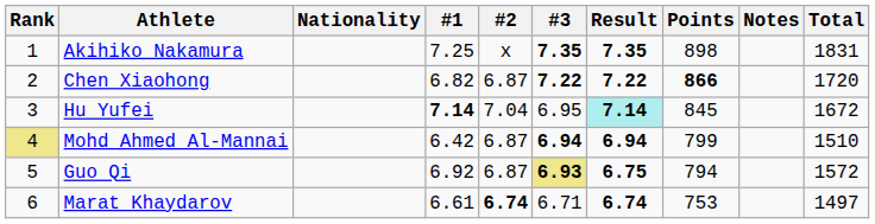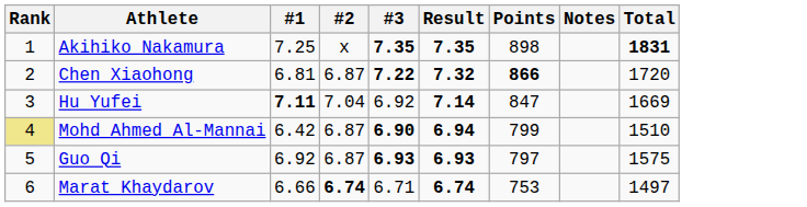- column: Nationality
Akihiko Nakamura | Total: normal -> bold
Chen Xiaohong | #1: 6.82 -> 6.81
Chen Xiaohong | Result: 7.22 -> 7.32
Hu Yufei | #1: 7.14 -> 7.11
Hu Yufei | #3: 6.95 -> 6.92
Hu Yufei | Result: paleturquoise background -> no background
Hu Yufei | Points: 845 -> 847
Hu Yufei | Total: 1672 -> 1669
Mohd Ahmed Al-Mannai | #3: 6.94 -> 6.90
Guo Qi | #3: khaki background -> no background
Guo Qi | Result: 6.75 -> 6.93
Guo Qi | Points: 794 -> 797
Guo Qi | Total: 1572 -> 1575
Marat Khaydarov | #1: 6.61 -> 6.66
